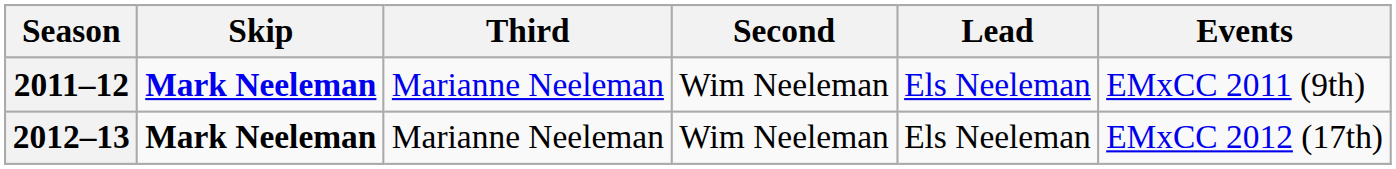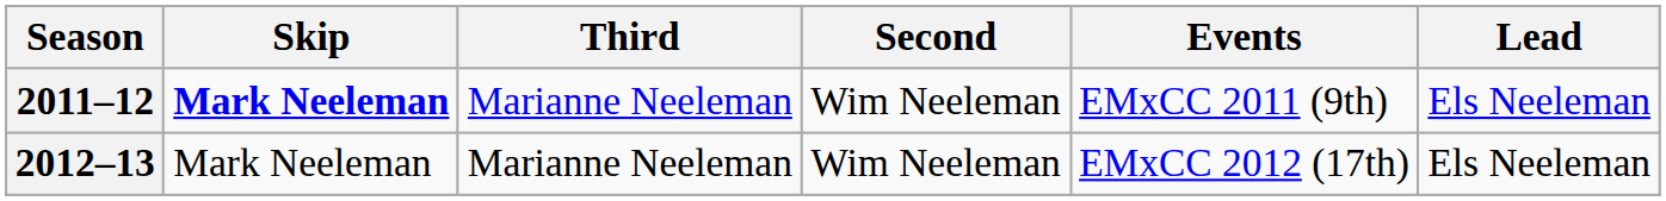columns swapped: Lead <-> Events
2012–13 | Skip: bold -> normal
